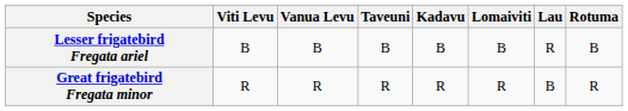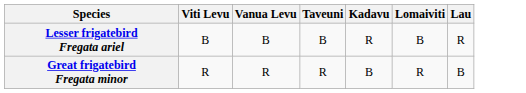- column: Rotuma | B | R
Lesser frigatebird Fregata ariel | Kadavu: B -> R
Great frigatebird Fregata minor | Kadavu: R -> B
